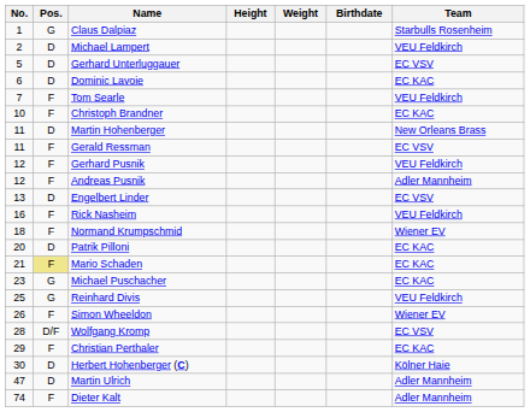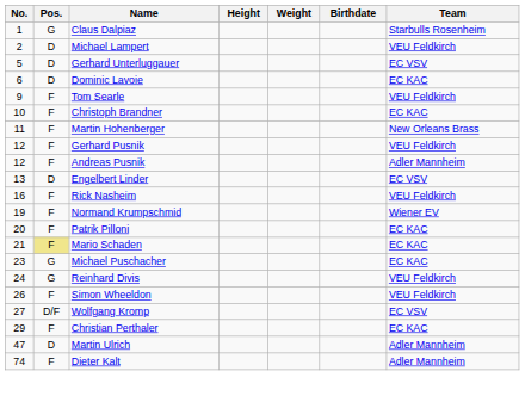Tom Searle | No.: 7 -> 9
Martin Hohenberger | Pos.: D -> F
- row: 11 | F | Gerald Ressman | EC VSV
Normand Krumpschmid | No.: 18 -> 19
Patrik Pilloni | Pos.: D -> F
Reinhard Divis | No.: 25 -> 24
Simon Wheeldon | Team: Wiener EV -> VEU Feldkirch
Wolfgang Kromp | No.: 28 -> 27
- row: 30 | D | Herbert Hohenberger (C) | Kölner Haie
